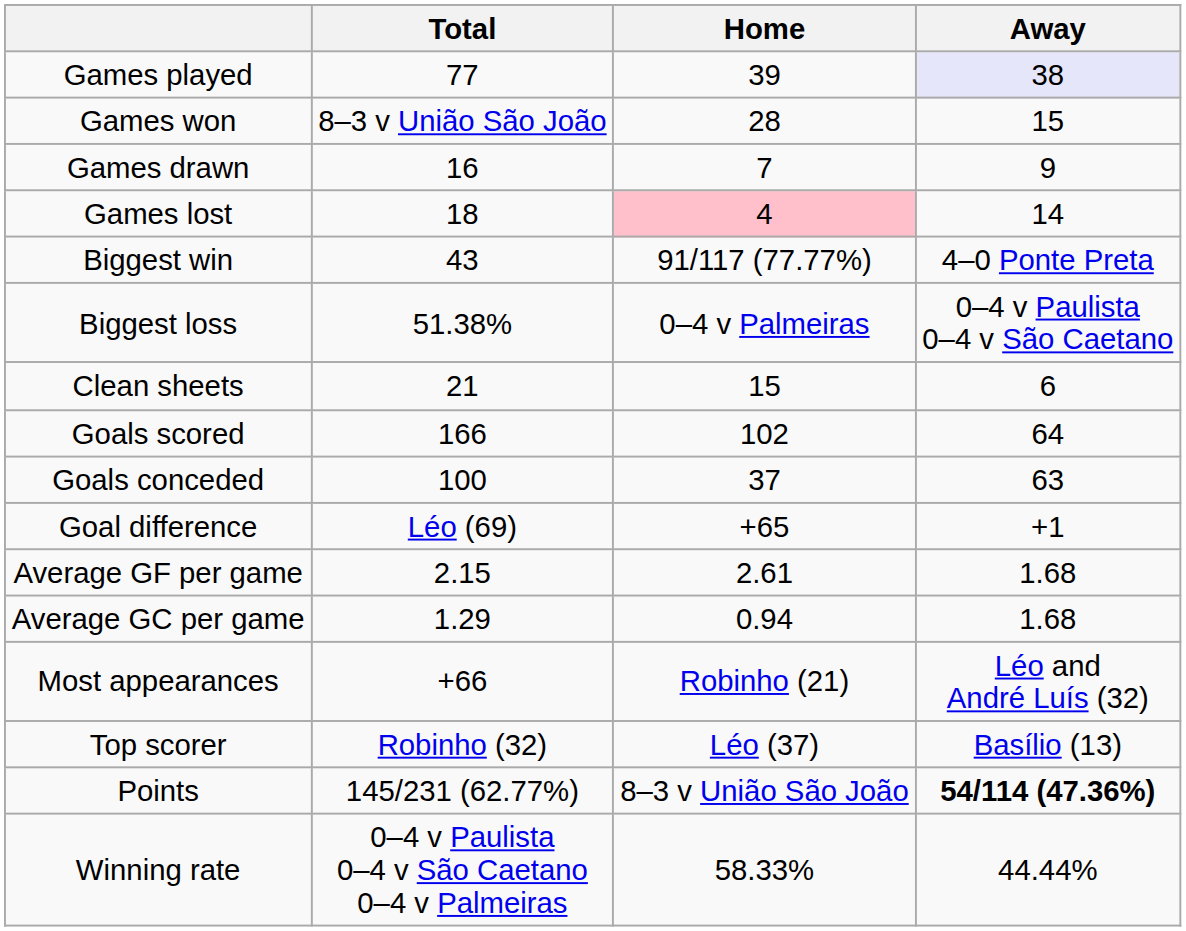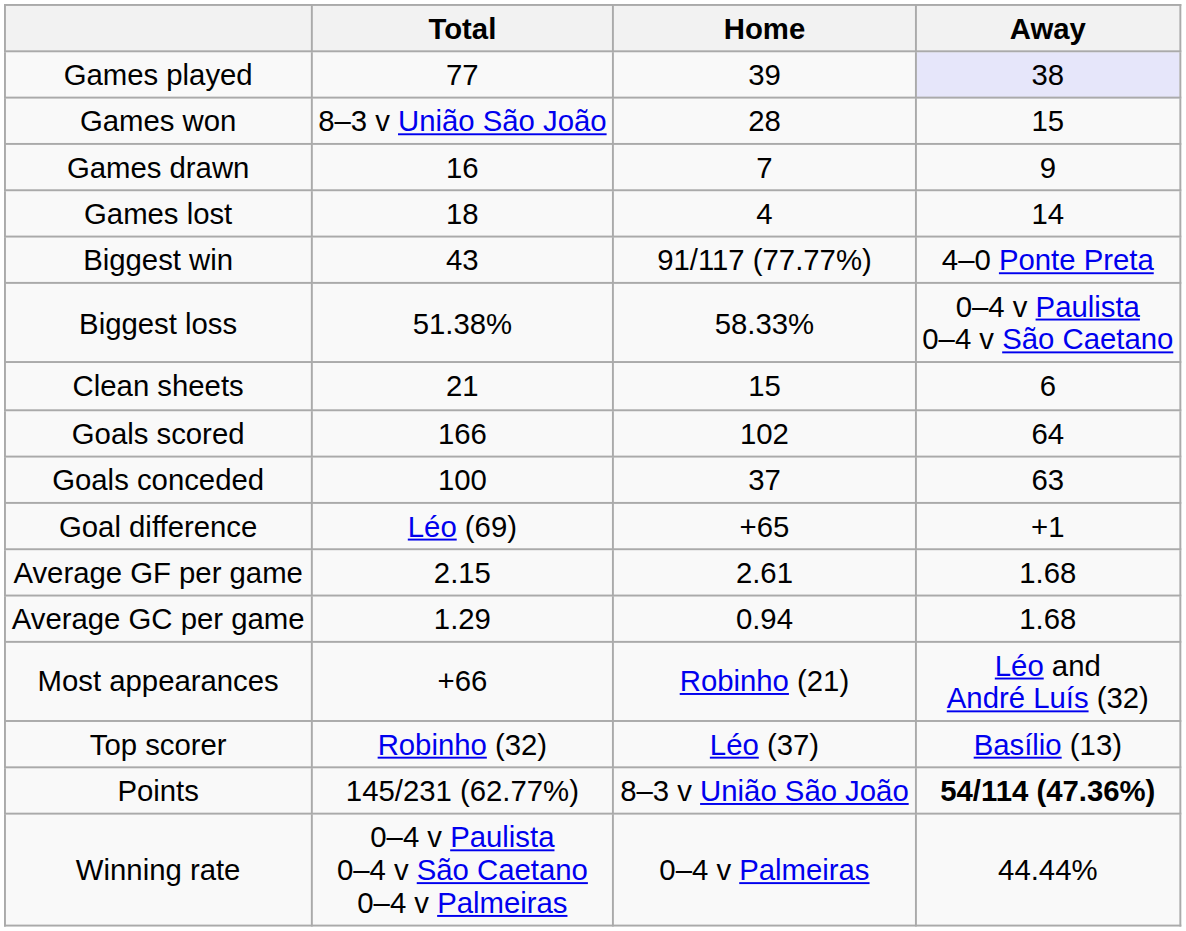Games lost | Home: pink background -> no background
Biggest loss | Home: 0–4 v Palmeiras -> 58.33%
Winning rate | Home: 58.33% -> 0–4 v Palmeiras
